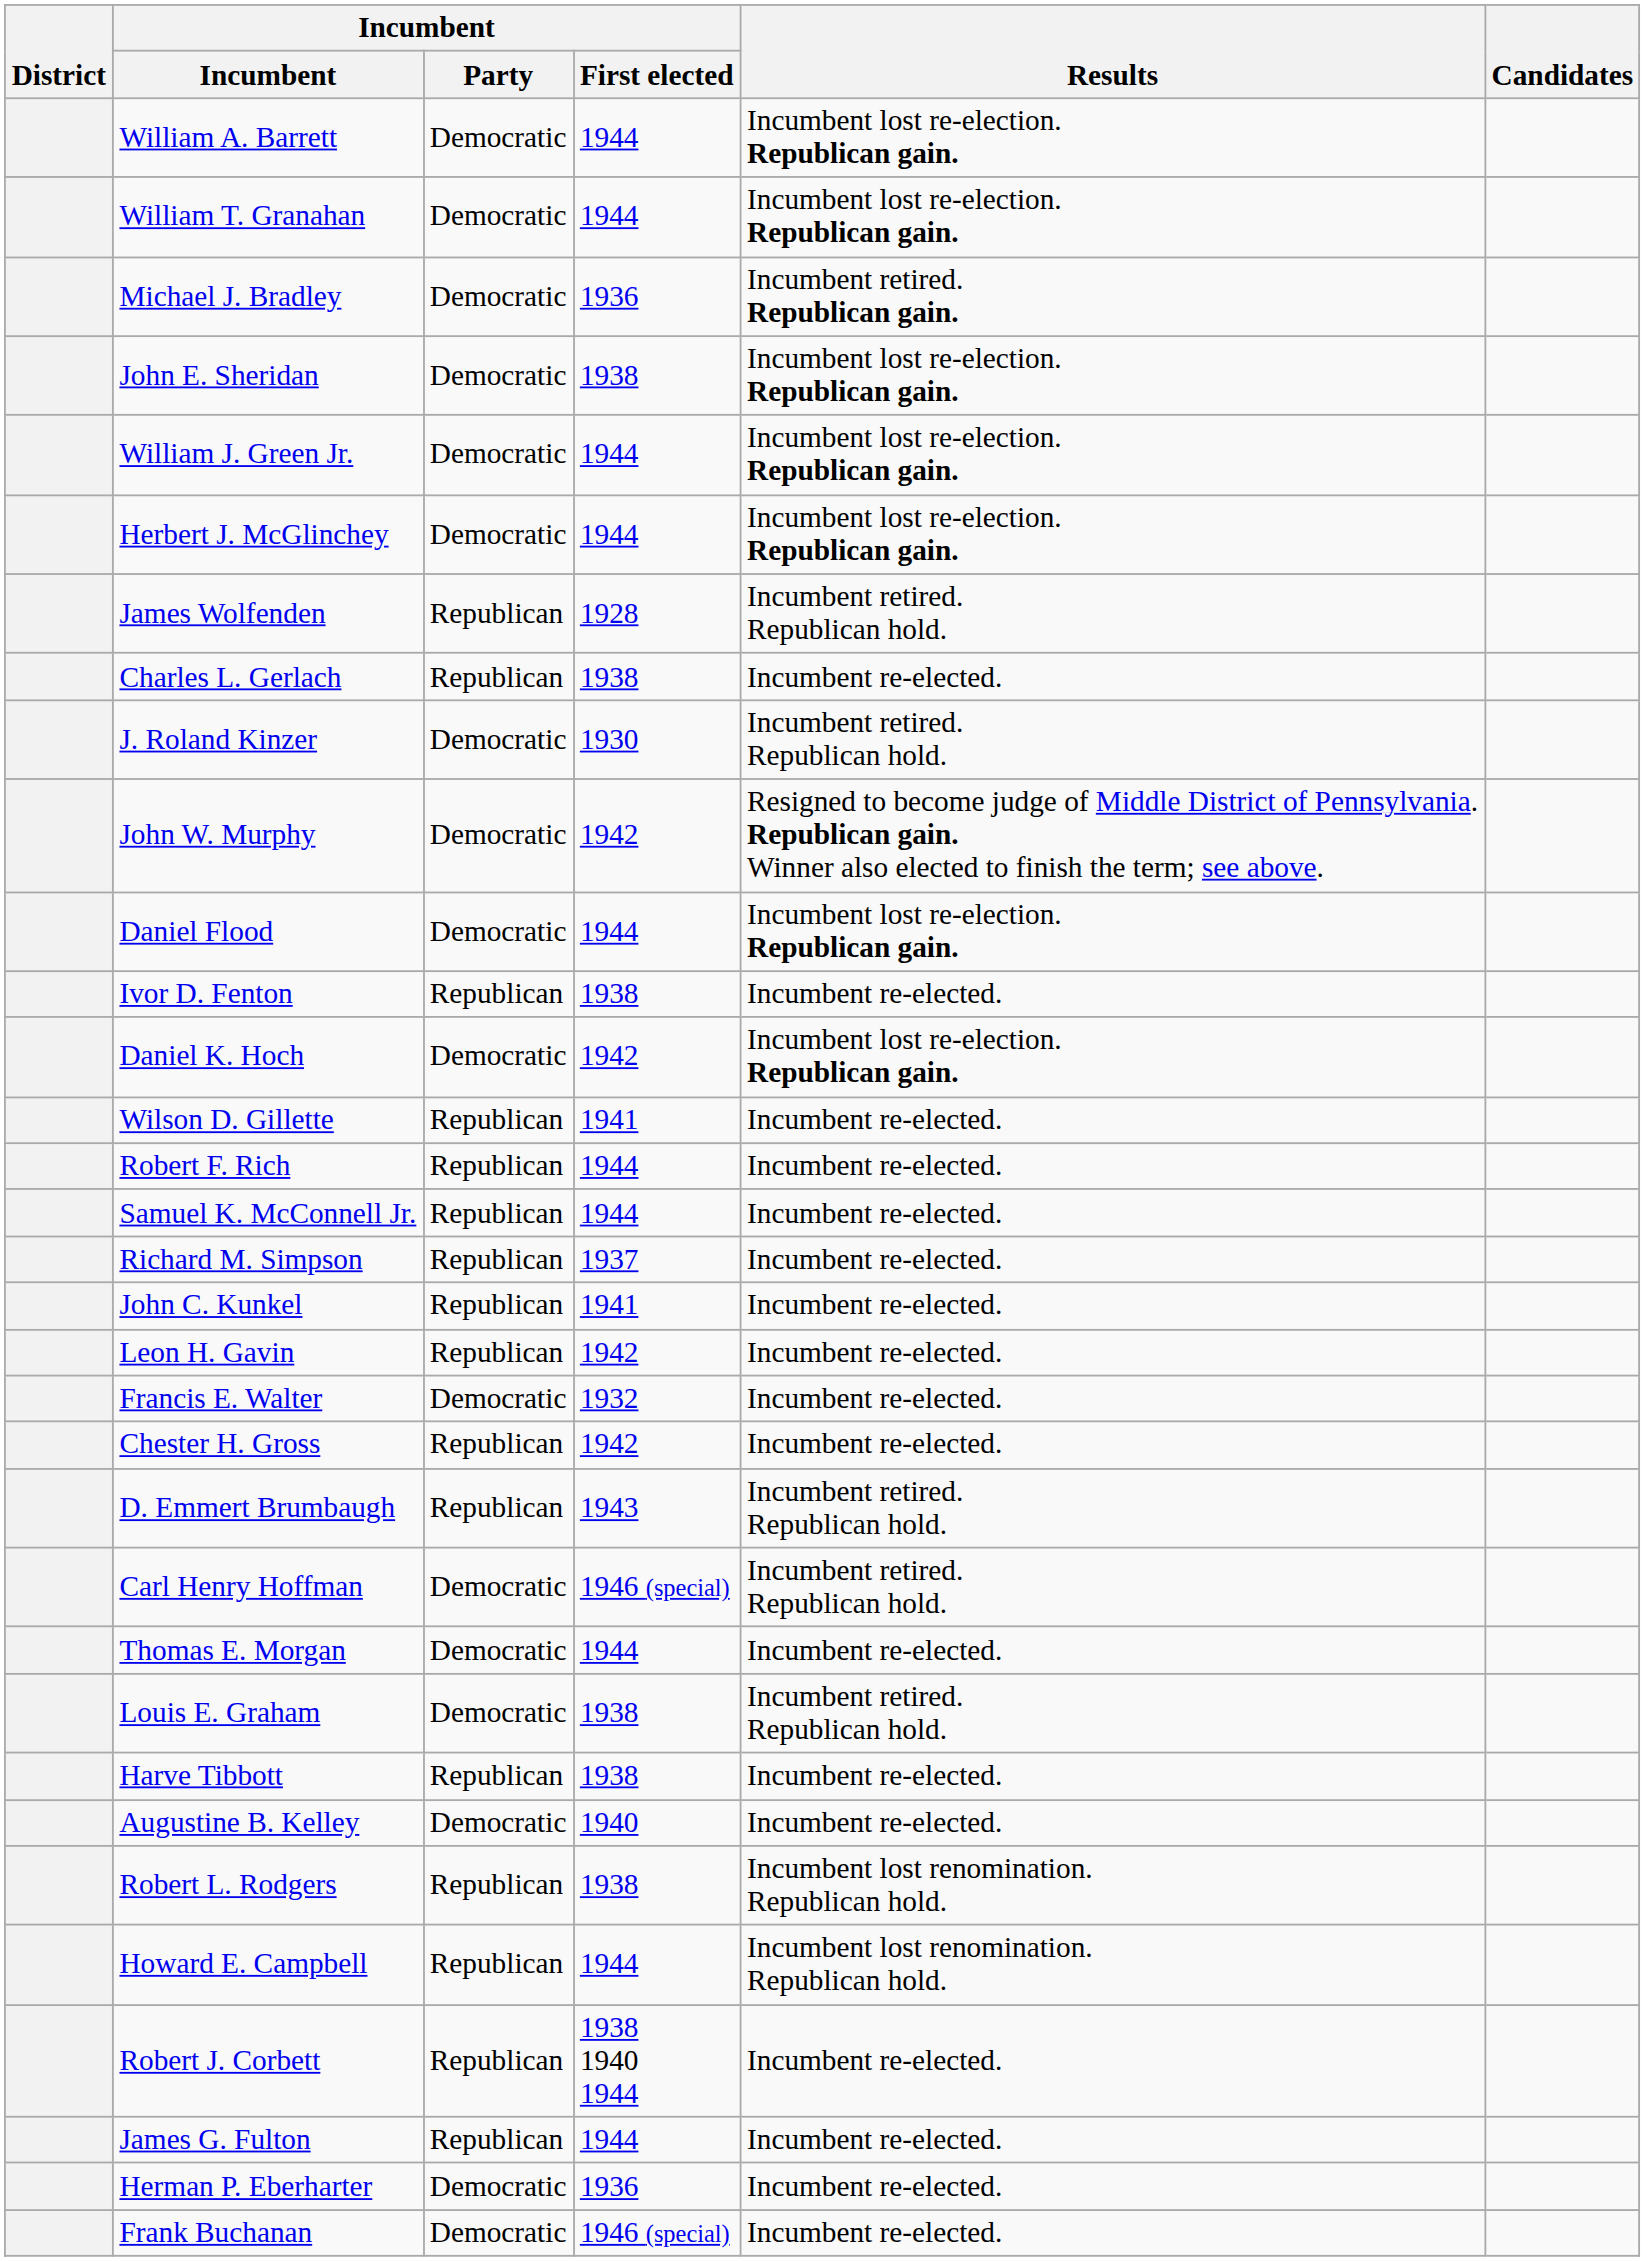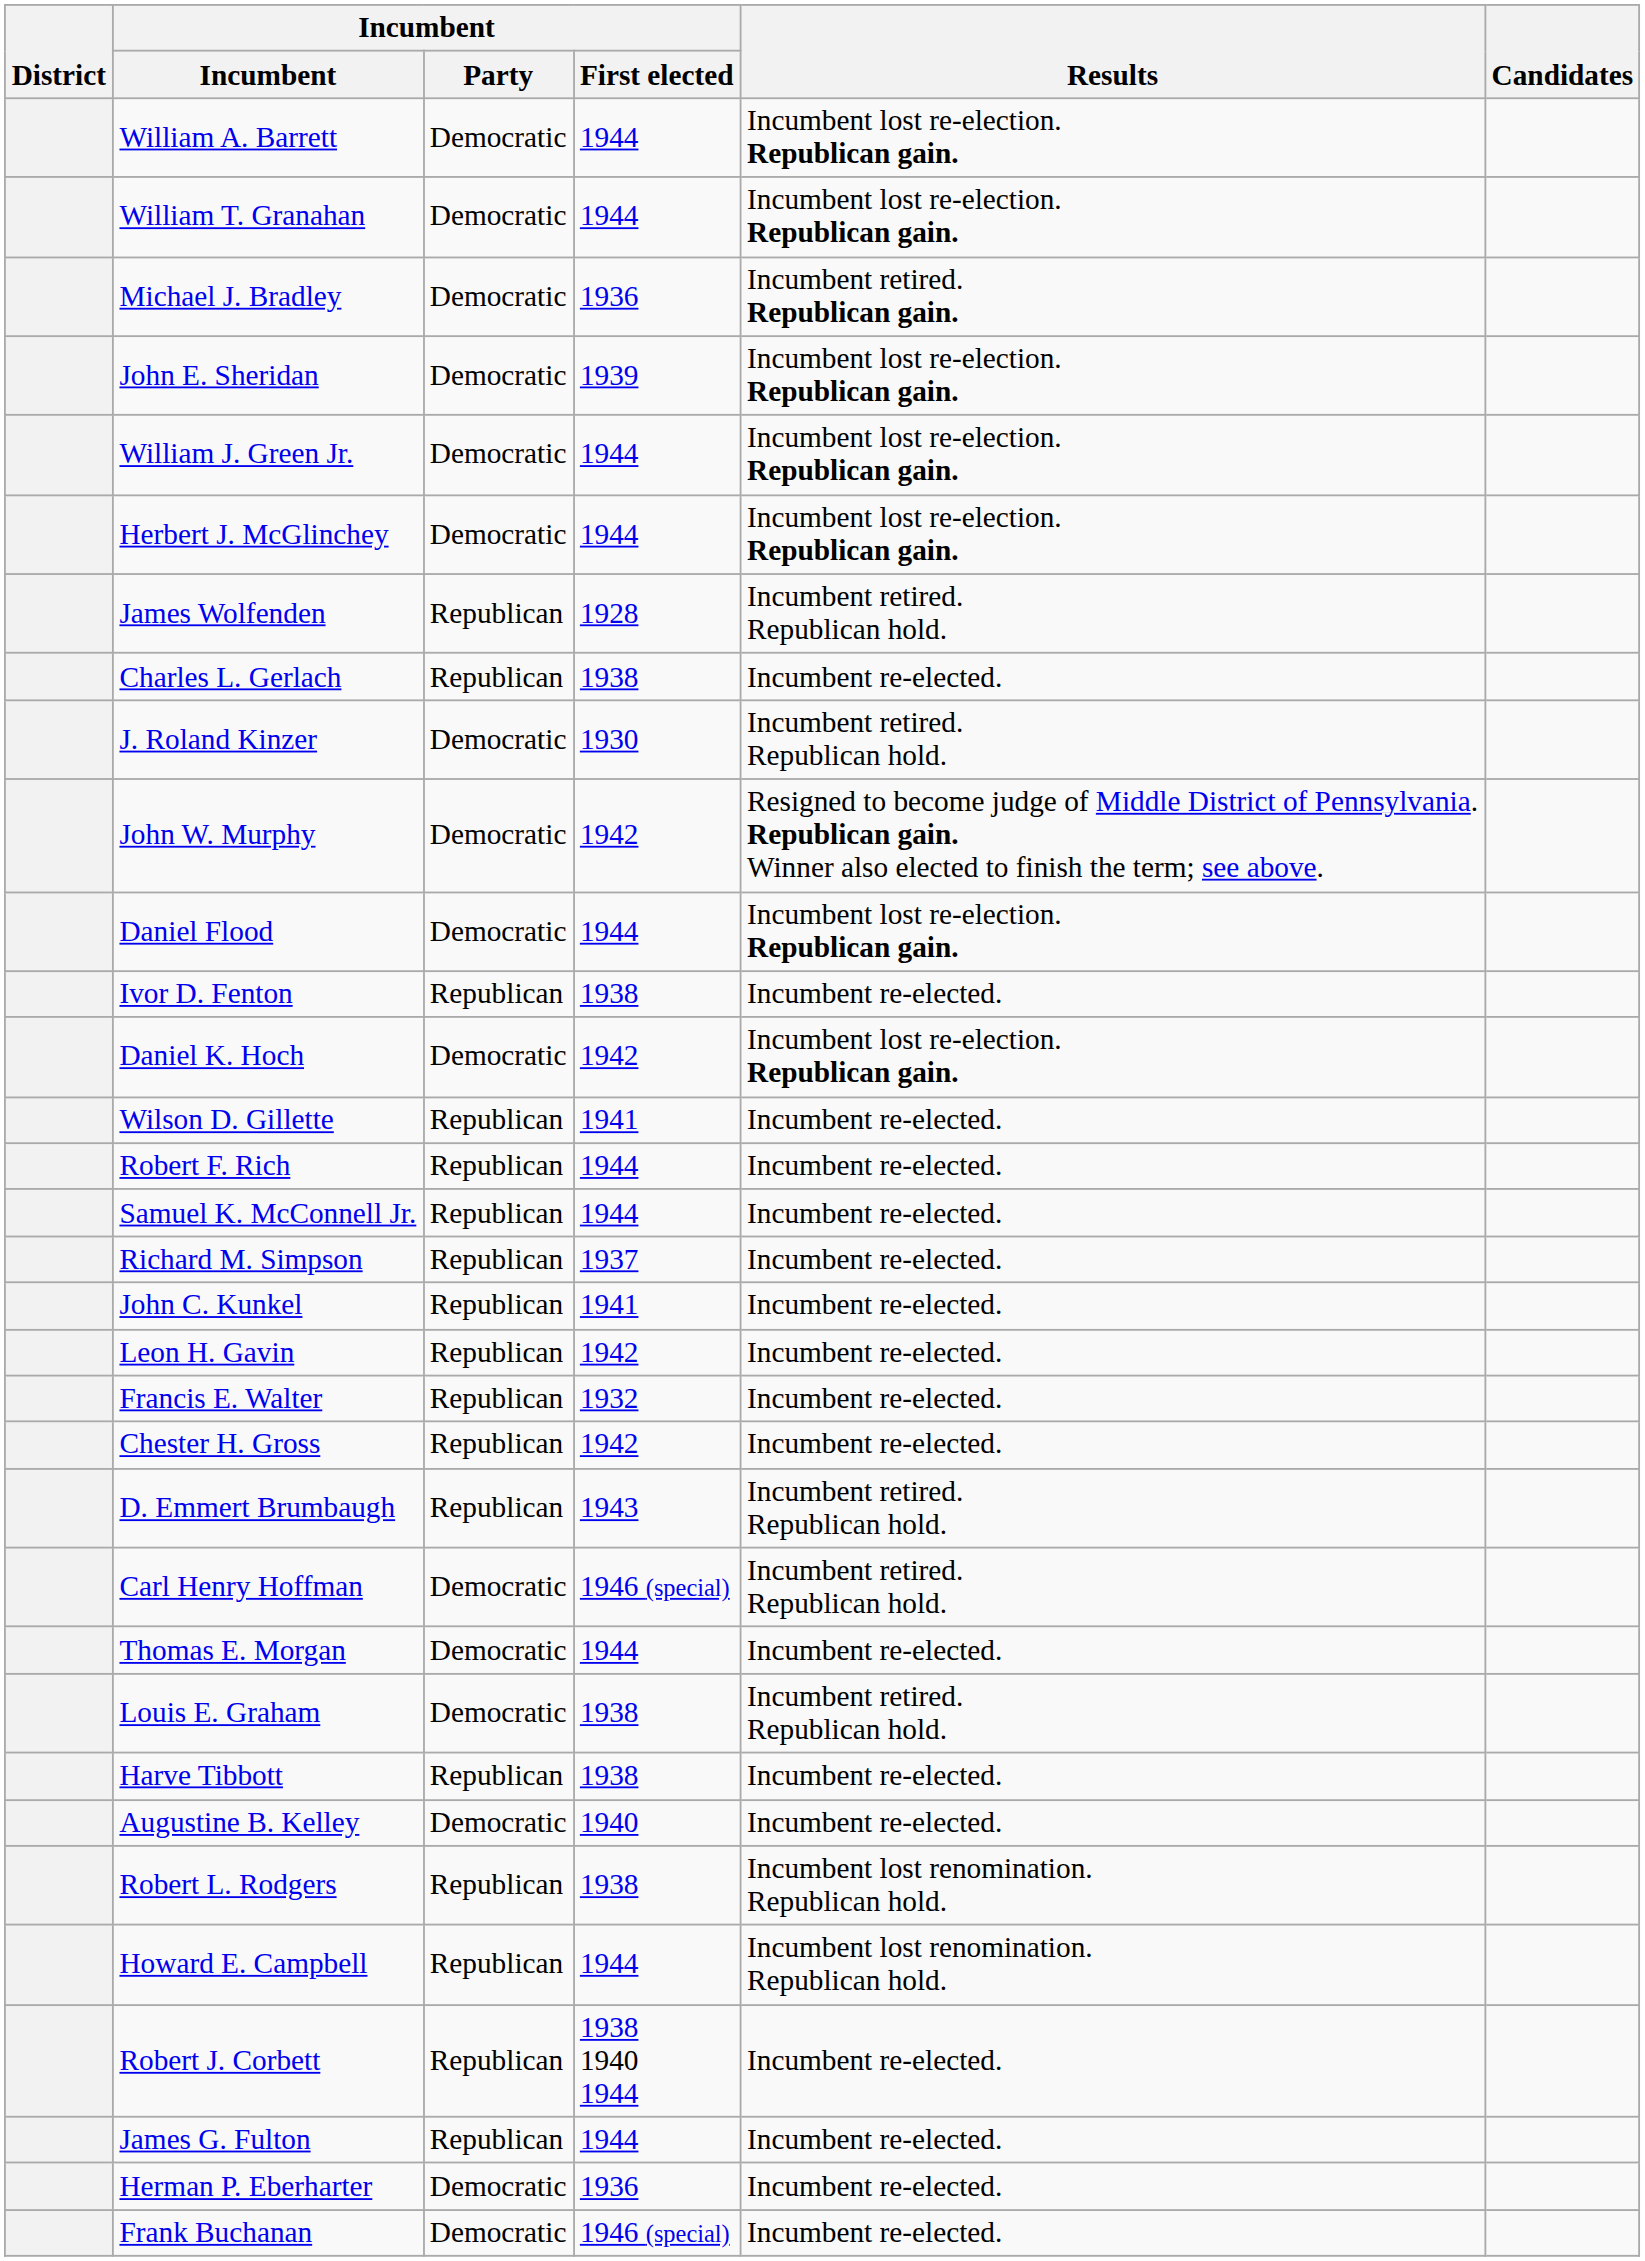John E. Sheridan | Incumbent / First elected: 1938 -> 1939
Francis E. Walter | Incumbent / Party: Democratic -> Republican
